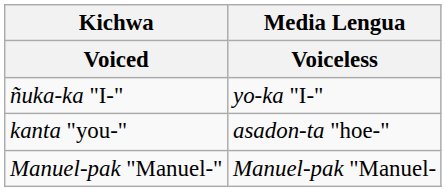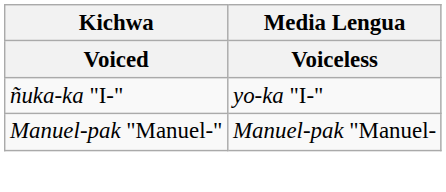- row: kanta "you-" | asadon-ta "hoe-"
